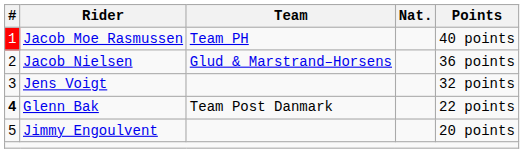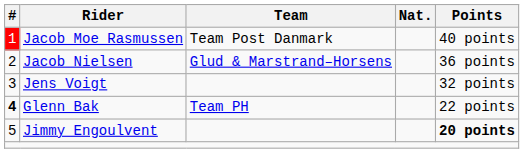Jacob Moe Rasmussen | Team: Team PH -> Team Post Danmark
Glenn Bak | Team: Team Post Danmark -> Team PH
Jimmy Engoulvent | Points: normal -> bold
